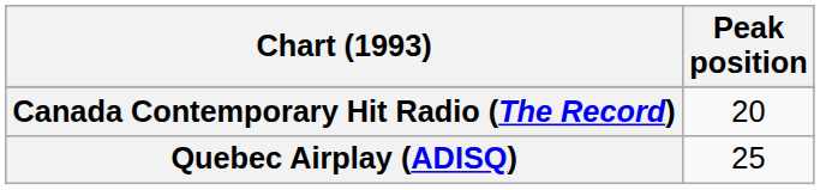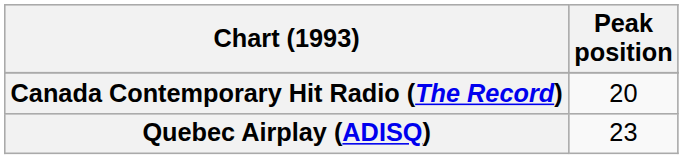Quebec Airplay (ADISQ) | Peak position: 25 -> 23
